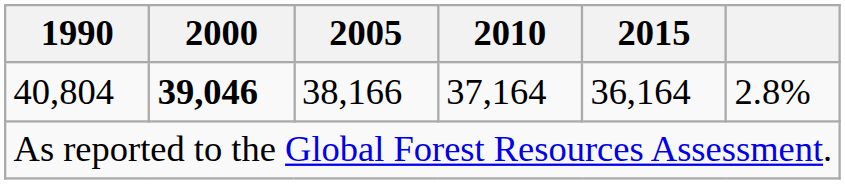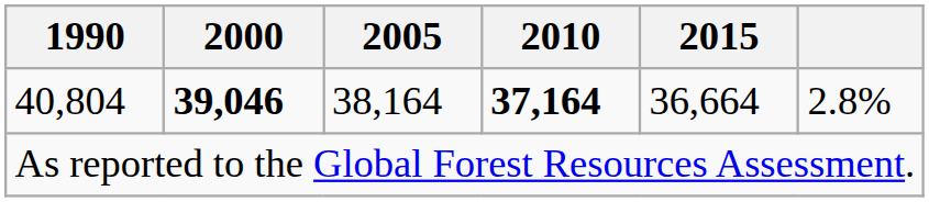40,804 | 2005: 38,166 -> 38,164
40,804 | 2010: normal -> bold
40,804 | 2015: 36,164 -> 36,664
